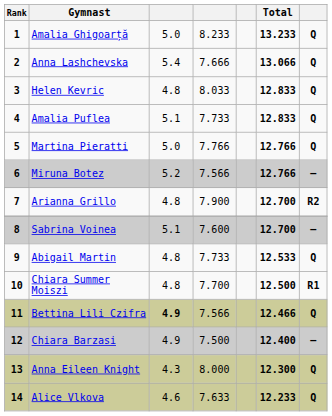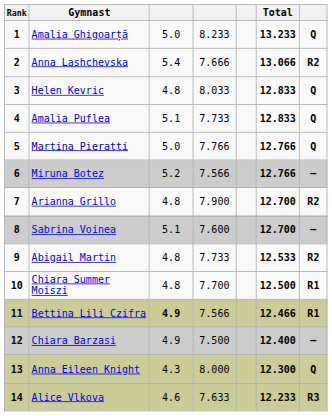Anna Lashchevska | column 7: Q -> R2
Abigail Martin | column 7: Q -> R2
Bettina Lili Czifra | column 7: Q -> R1
Alice Vlkova | column 7: Q -> R3
